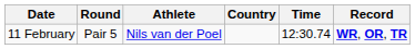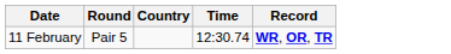- column: Athlete | Nils van der Poel
